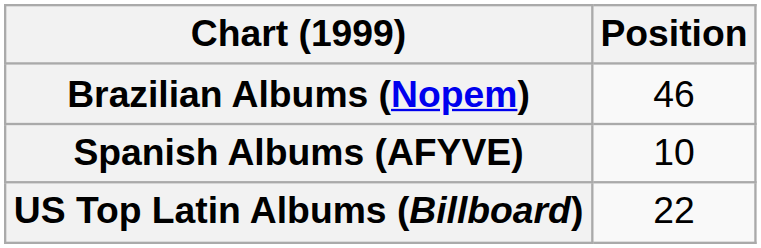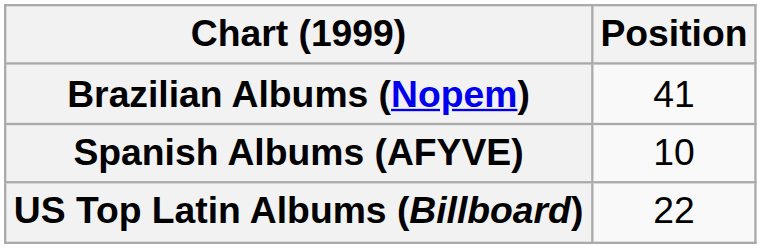Brazilian Albums (Nopem) | Position: 46 -> 41
